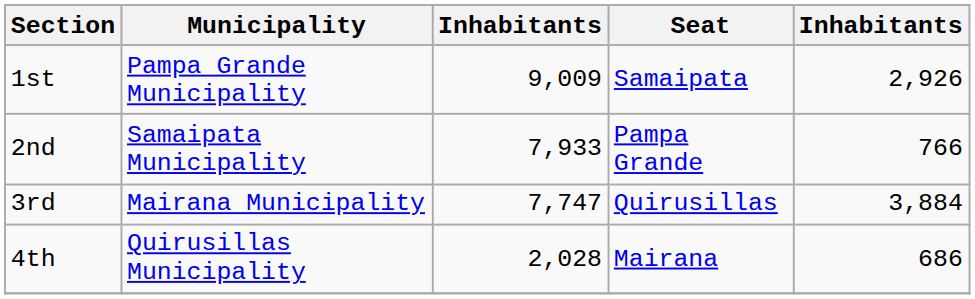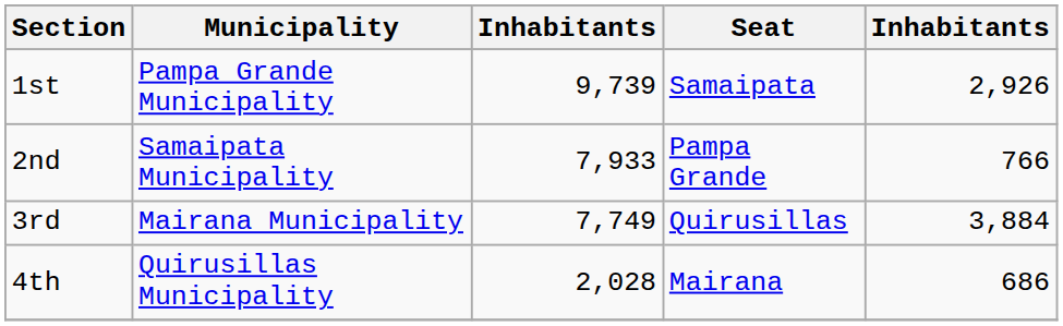1st | column 3: 9,009 -> 9,739
3rd | column 3: 7,747 -> 7,749
